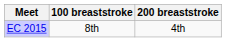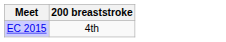- column: 100 breaststroke | 8th
